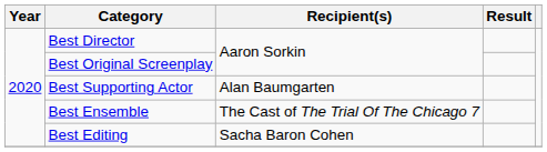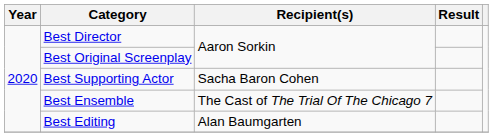Best Supporting Actor | Recipient(s): Alan Baumgarten -> Sacha Baron Cohen
Best Editing | Recipient(s): Sacha Baron Cohen -> Alan Baumgarten
